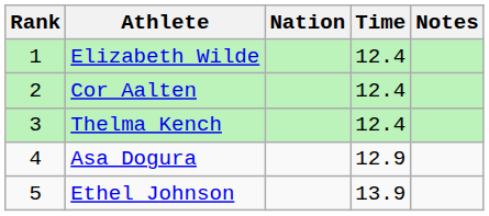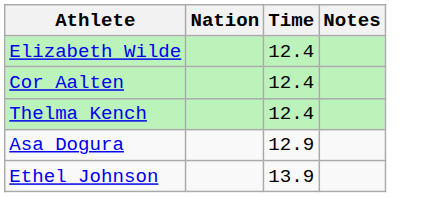- column: Rank | 1 | 2 | 3 | 4 | 5
